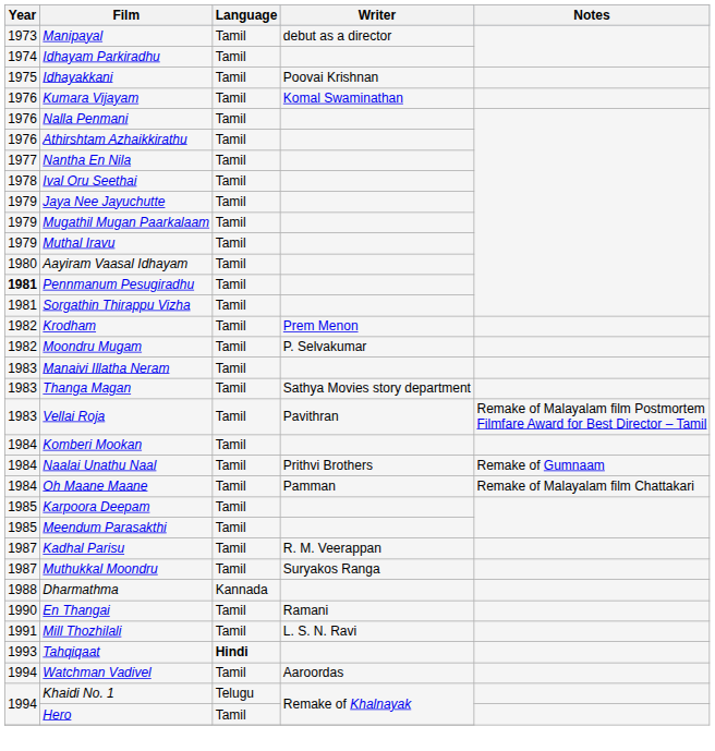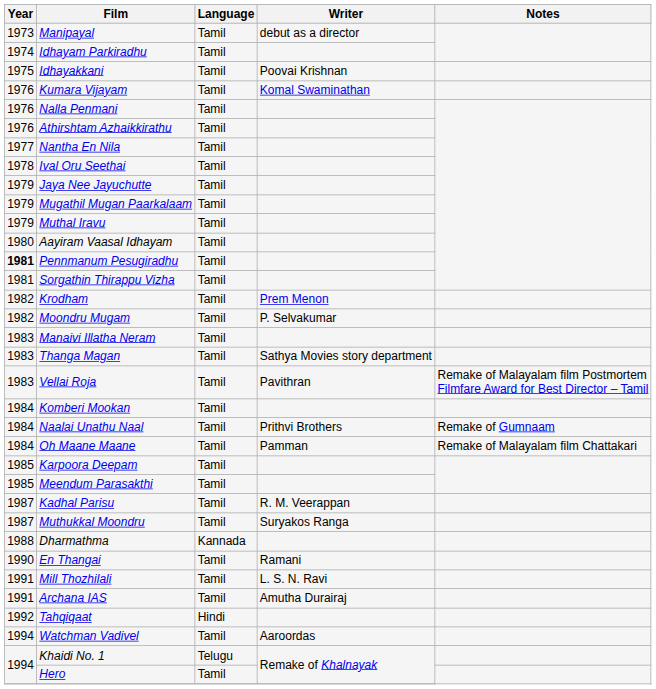+ row: 1991 | Archana IAS | Tamil | Amutha Durairaj
Tahqiqaat | Year: 1993 -> 1992
Tahqiqaat | Language: bold -> normal
